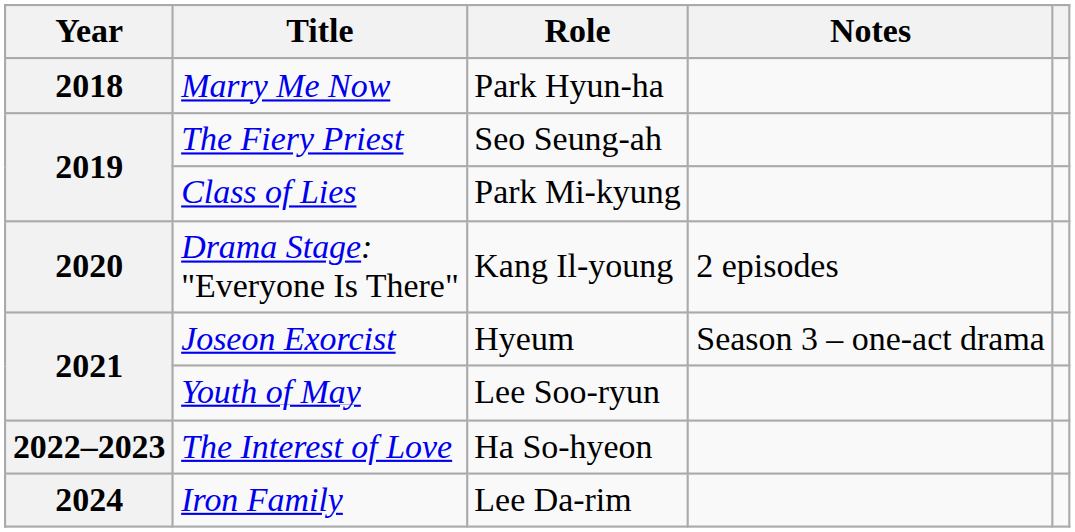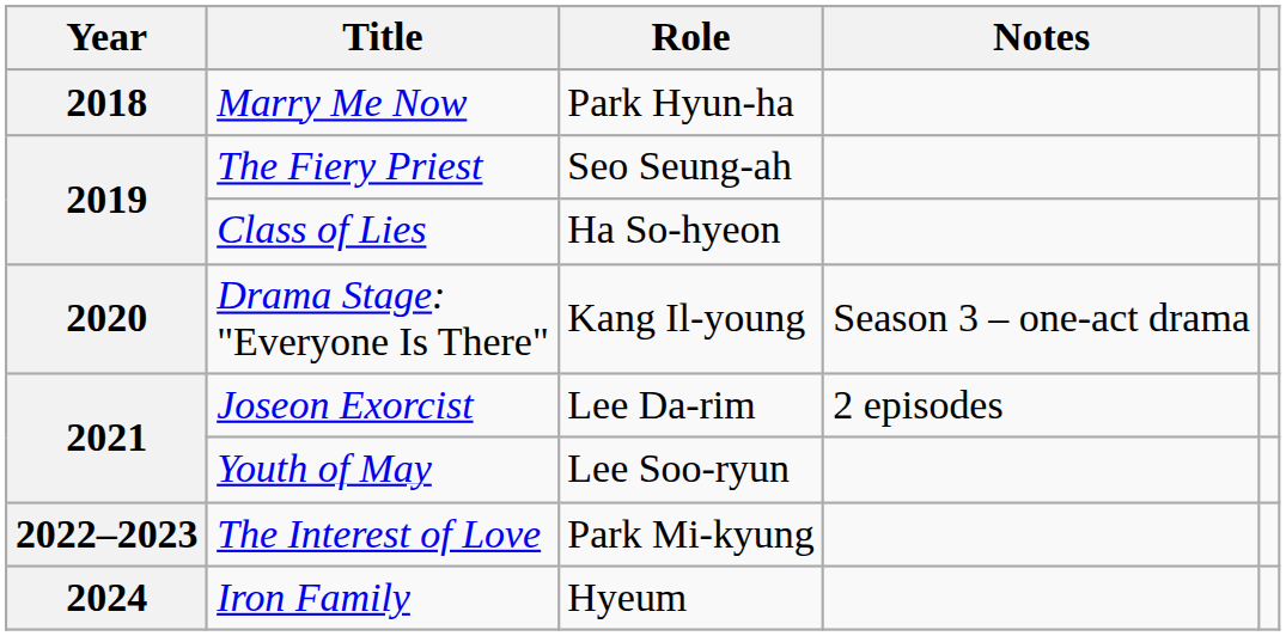Class of Lies | Role: Park Mi-kyung -> Ha So-hyeon
Drama Stage: "Everyone Is There" | Notes: 2 episodes -> Season 3 – one-act drama
Joseon Exorcist | Role: Hyeum -> Lee Da-rim
Joseon Exorcist | Notes: Season 3 – one-act drama -> 2 episodes
The Interest of Love | Role: Ha So-hyeon -> Park Mi-kyung
Iron Family | Role: Lee Da-rim -> Hyeum
